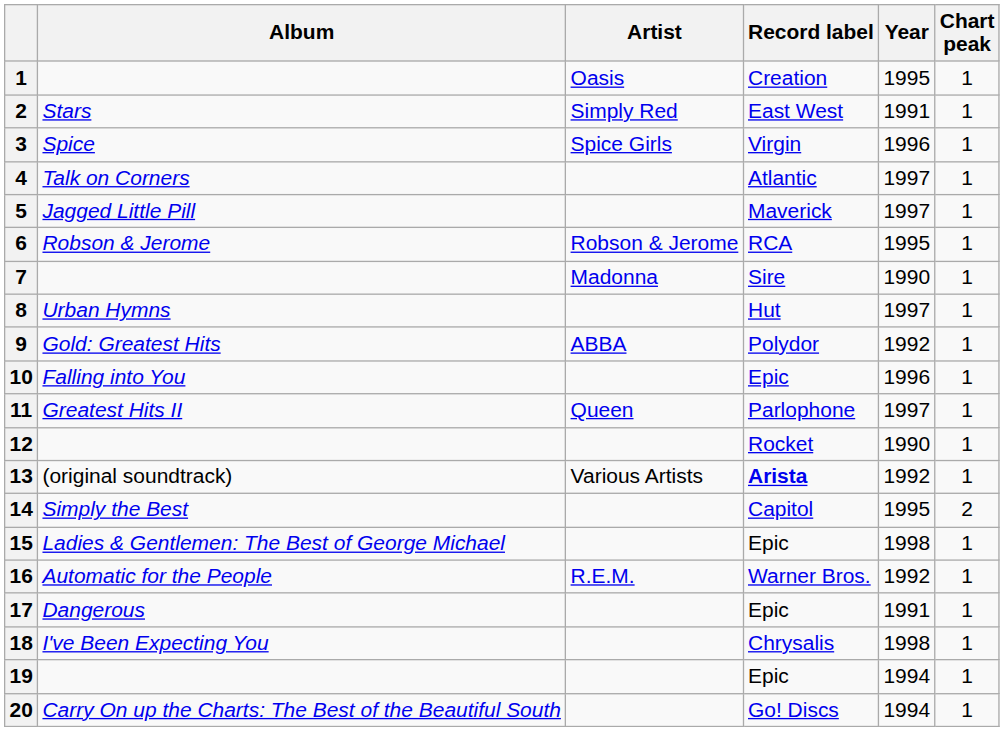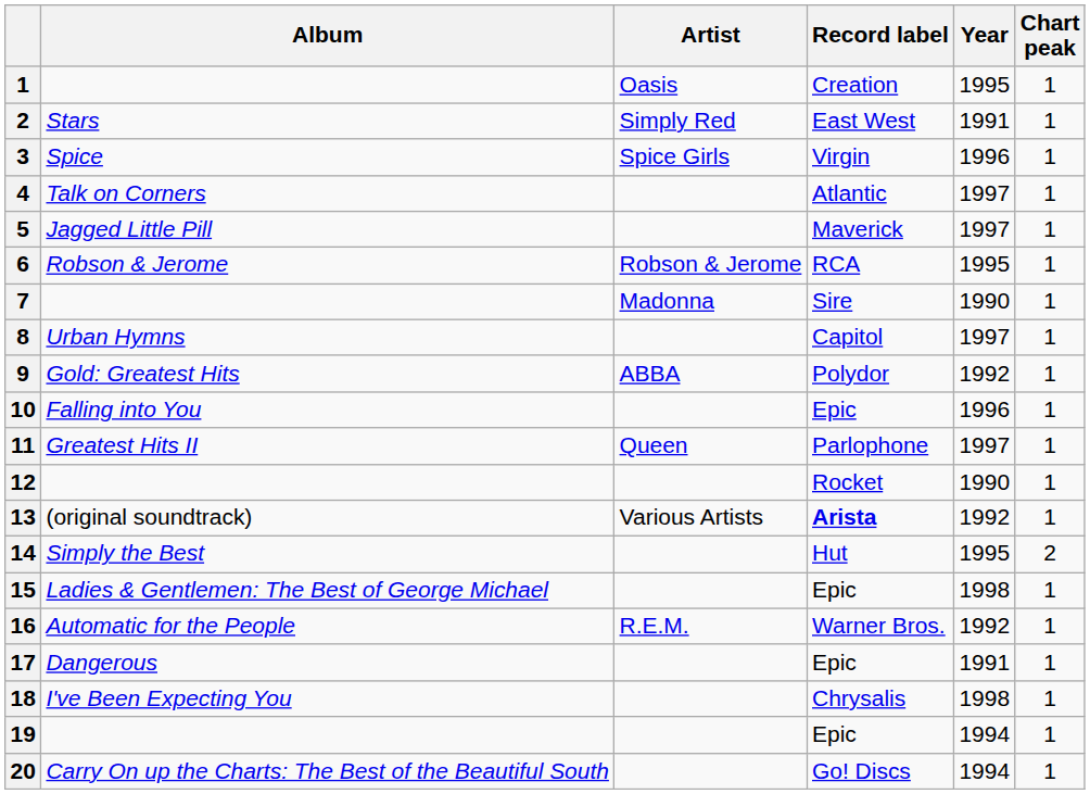8 | Record label: Hut -> Capitol
14 | Record label: Capitol -> Hut
